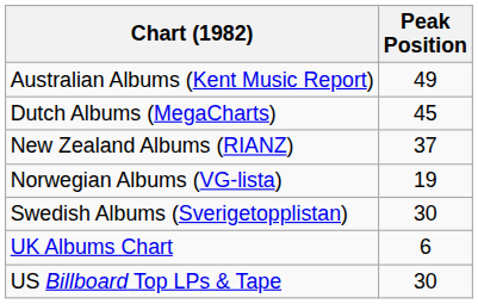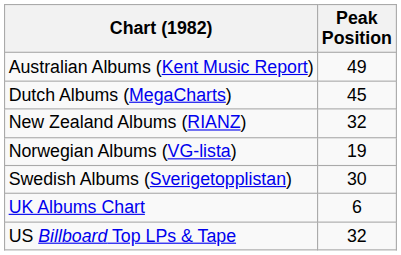New Zealand Albums (RIANZ) | Peak Position: 37 -> 32
US Billboard Top LPs & Tape | Peak Position: 30 -> 32
